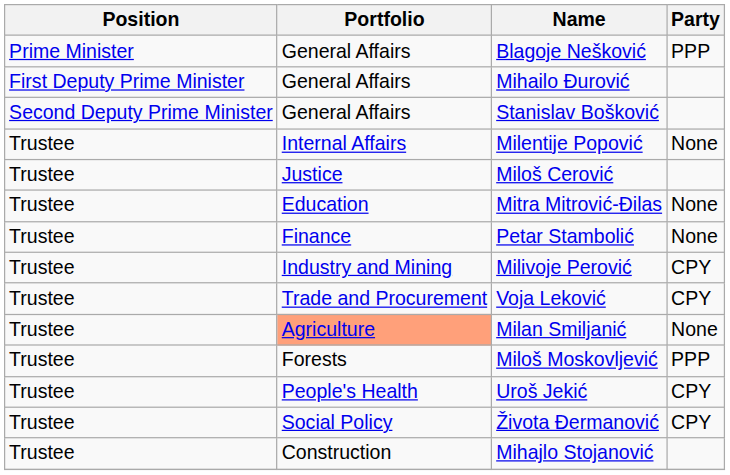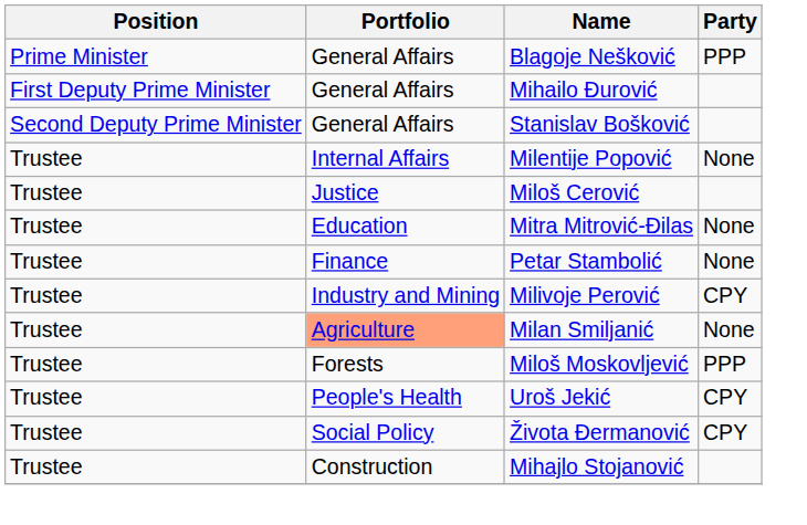- row: Trustee | Trade and Procurement | Voja Leković | CPY
